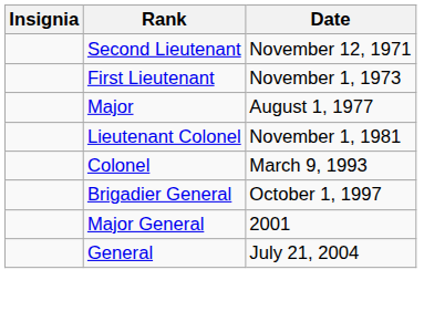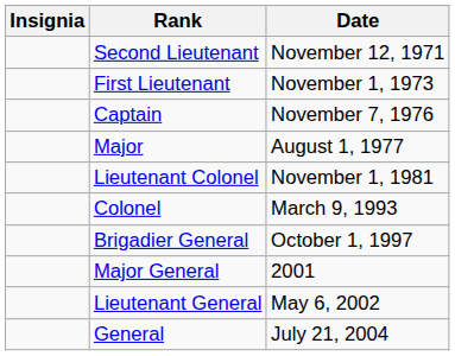+ row: Captain | November 7, 1976
+ row: Lieutenant General | May 6, 2002
